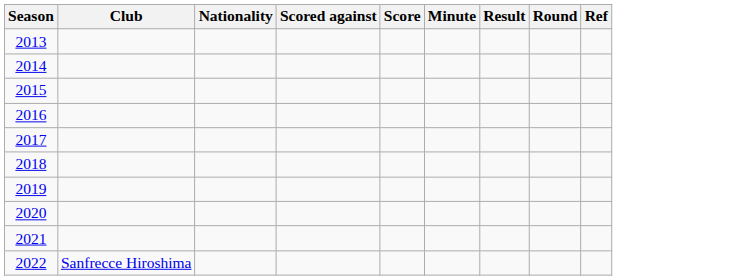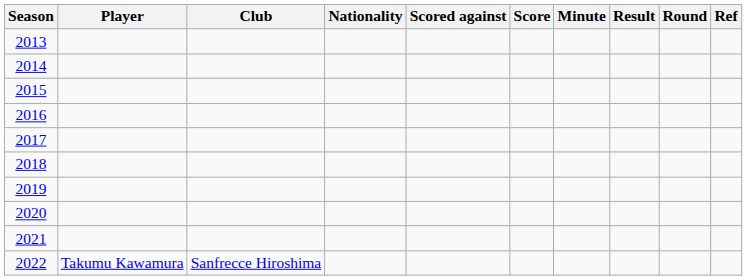+ column: Player | Takumu Kawamura
